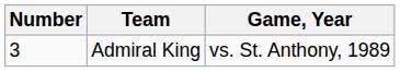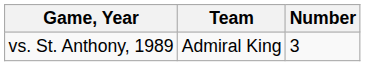columns swapped: Number <-> Game, Year
